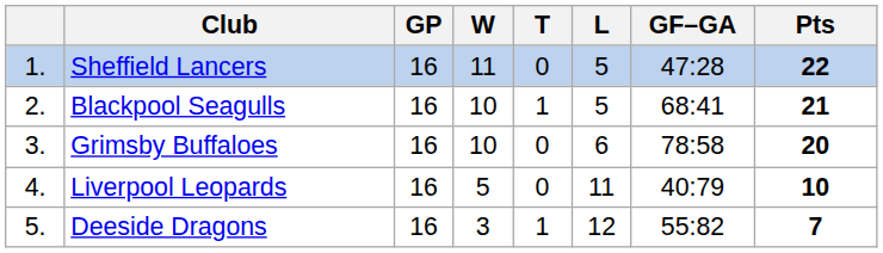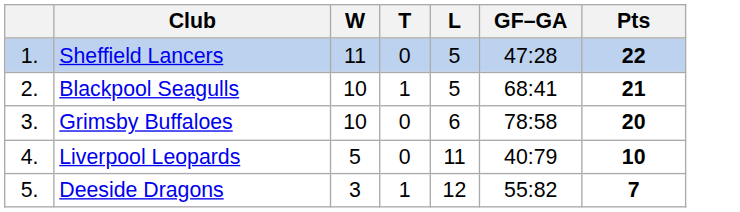- column: GP | 16 | 16 | 16 | 16 | 16
